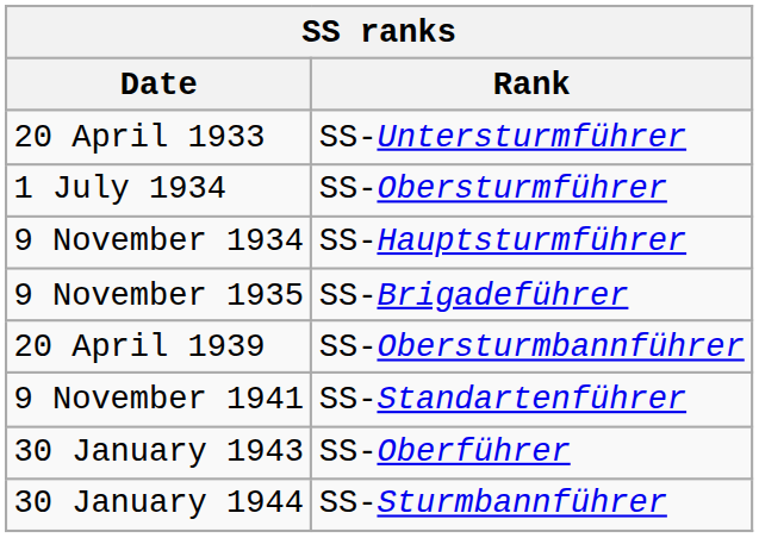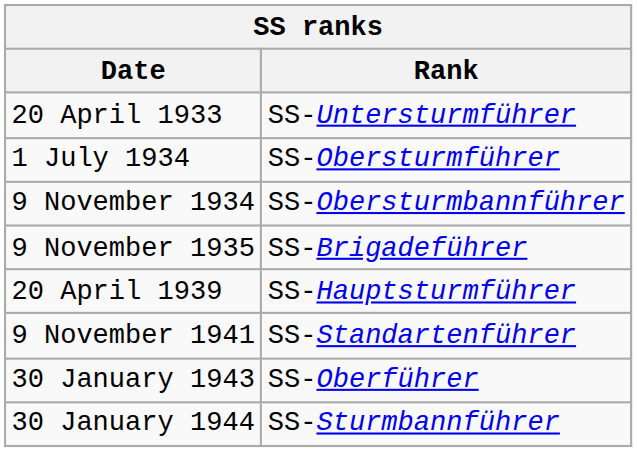9 November 1934 | Rank: SS-Hauptsturmführer -> SS-Obersturmbannführer
20 April 1939 | Rank: SS-Obersturmbannführer -> SS-Hauptsturmführer
